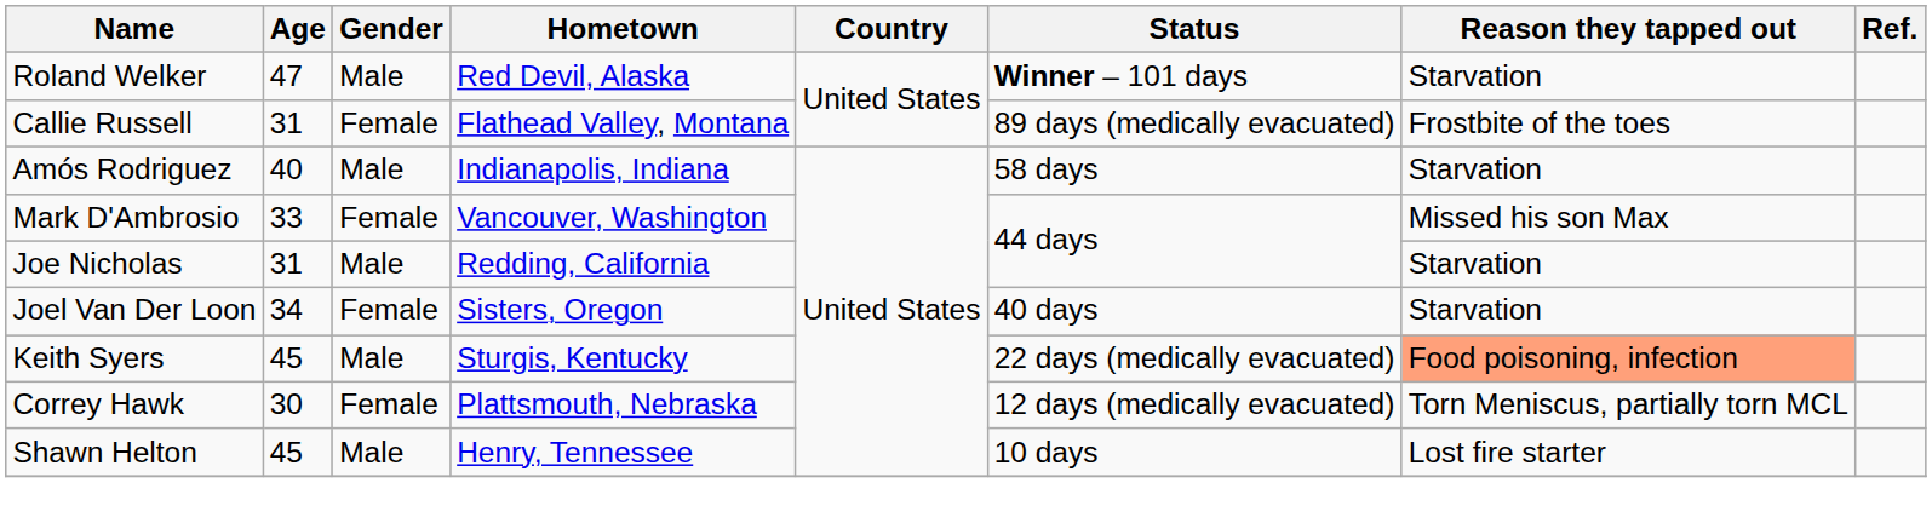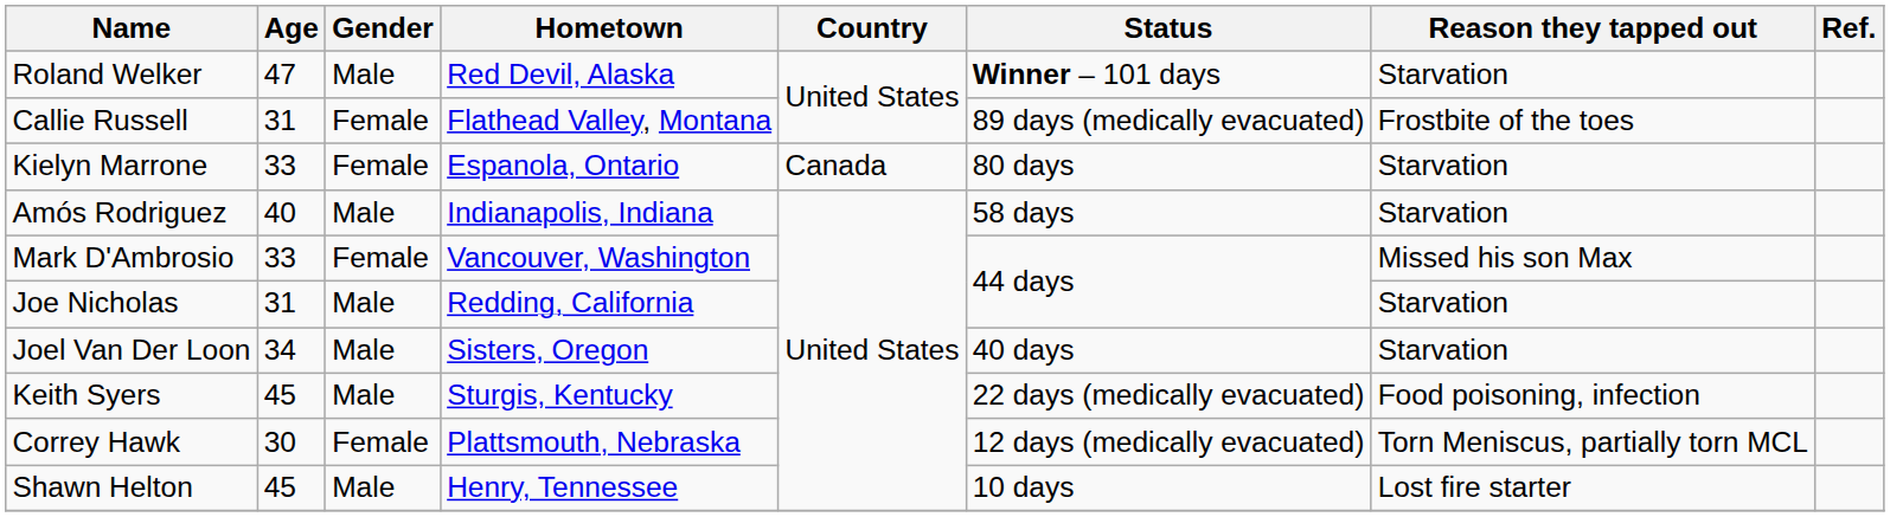+ row: Kielyn Marrone | 33 | Female | Espanola, Ontario | Canada | 80 days | Starvation
Joel Van Der Loon | Gender: Female -> Male
Keith Syers | Reason they tapped out: lightsalmon background -> no background
